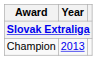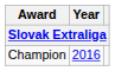Champion | Year: 2013 -> 2016
